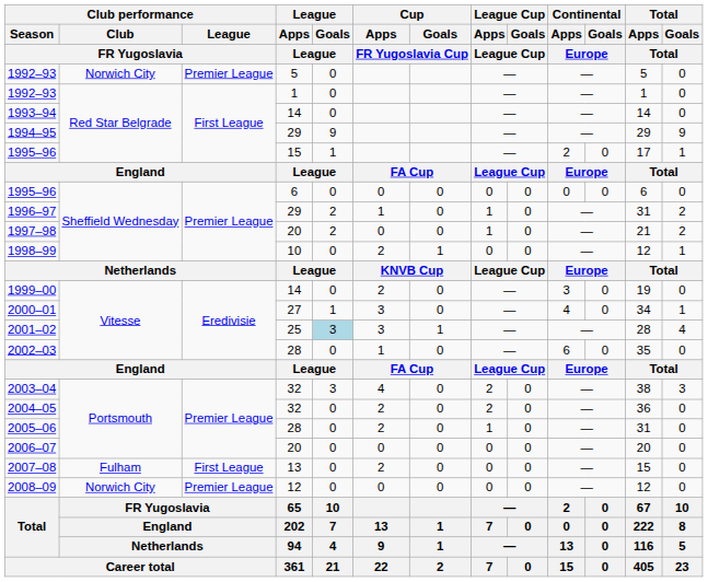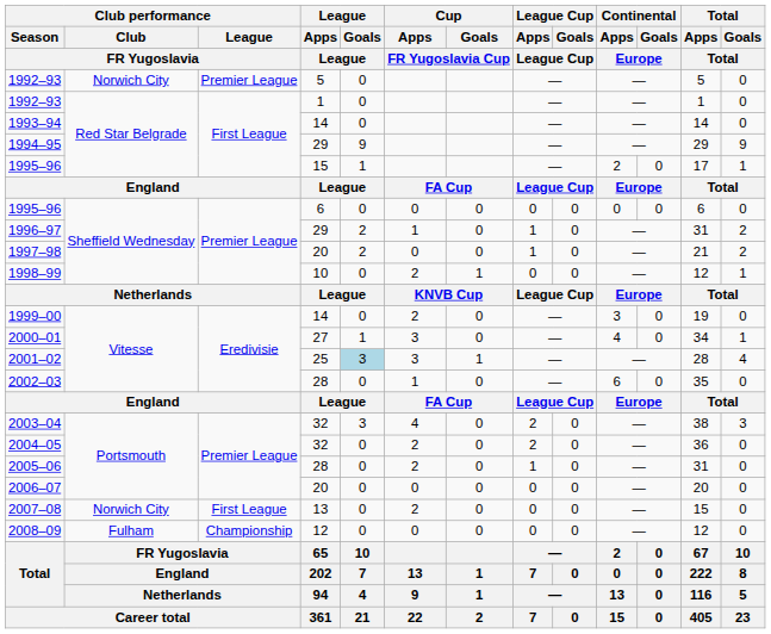2007–08 | Club performance / Club / FR Yugoslavia: Fulham -> Norwich City
2008–09 | Club performance / Club / FR Yugoslavia: Norwich City -> Fulham
2008–09 | Club performance / League / FR Yugoslavia: Premier League -> Championship
